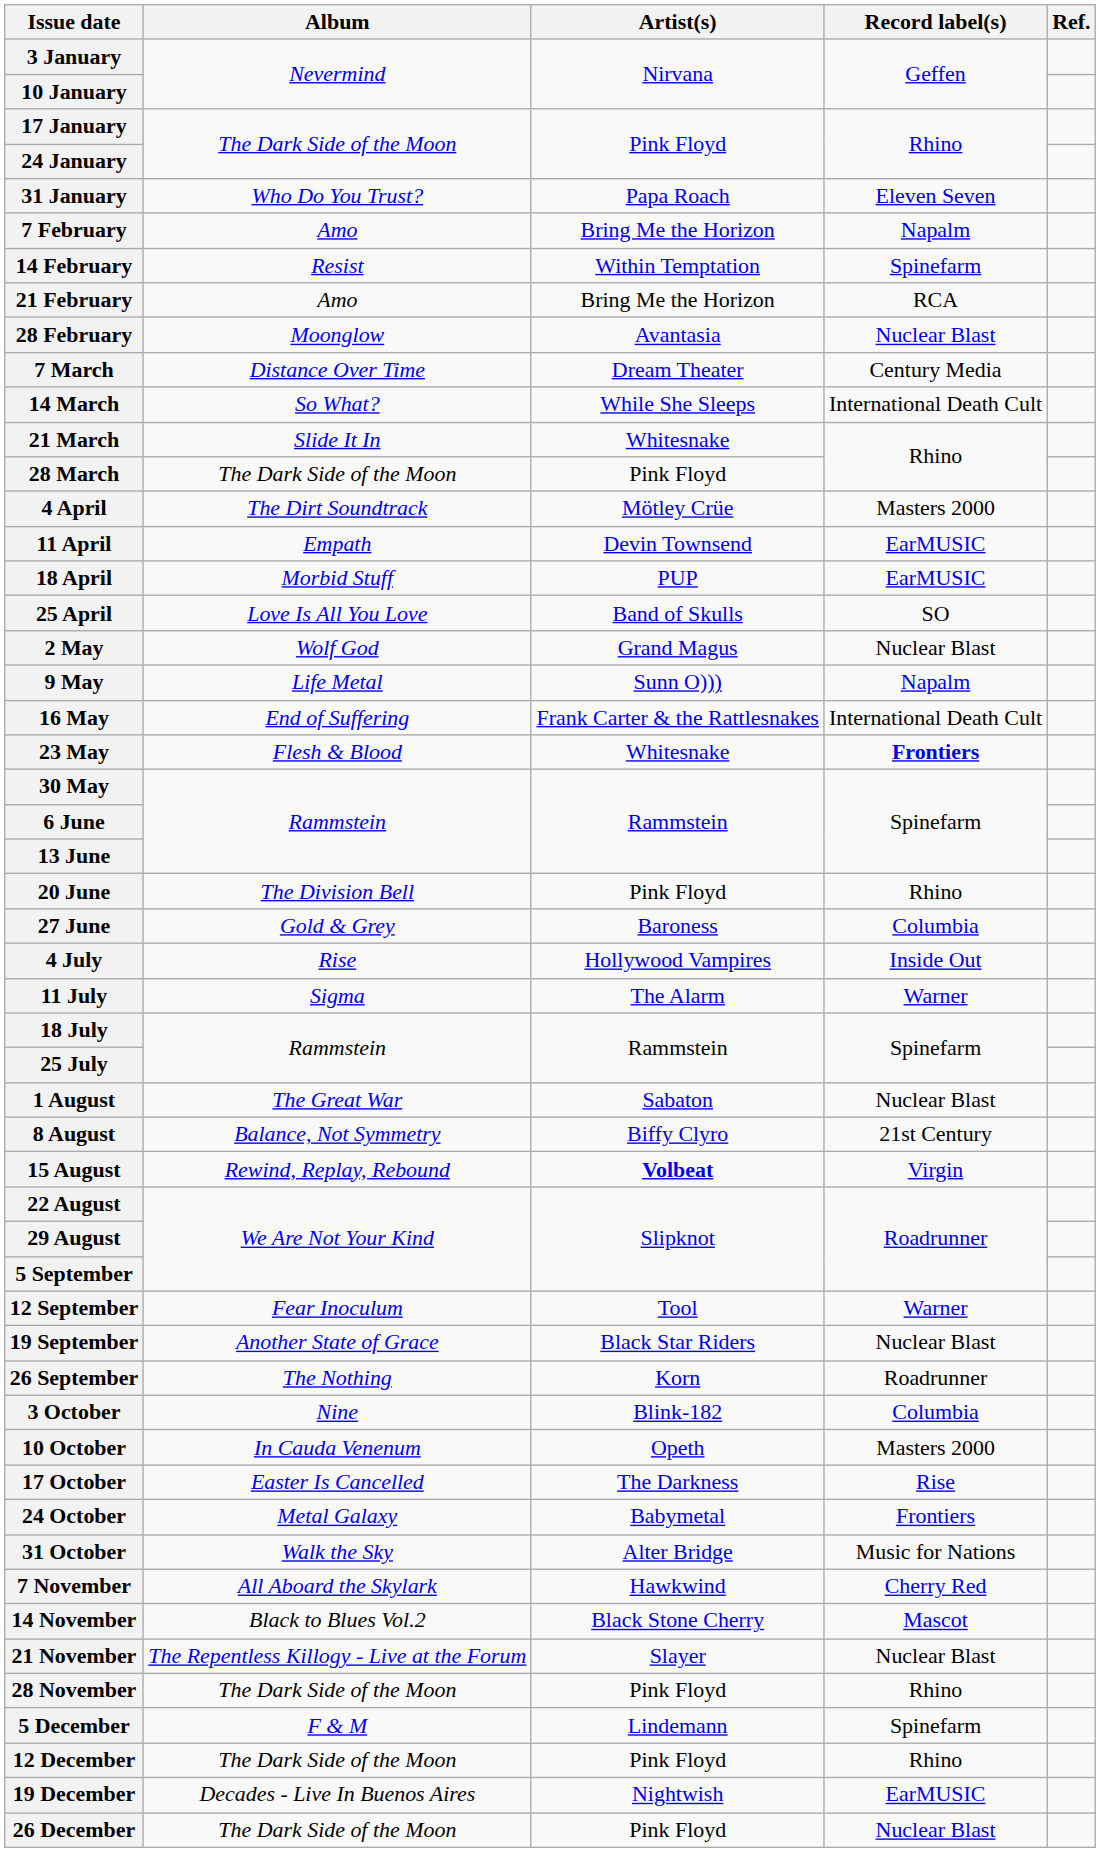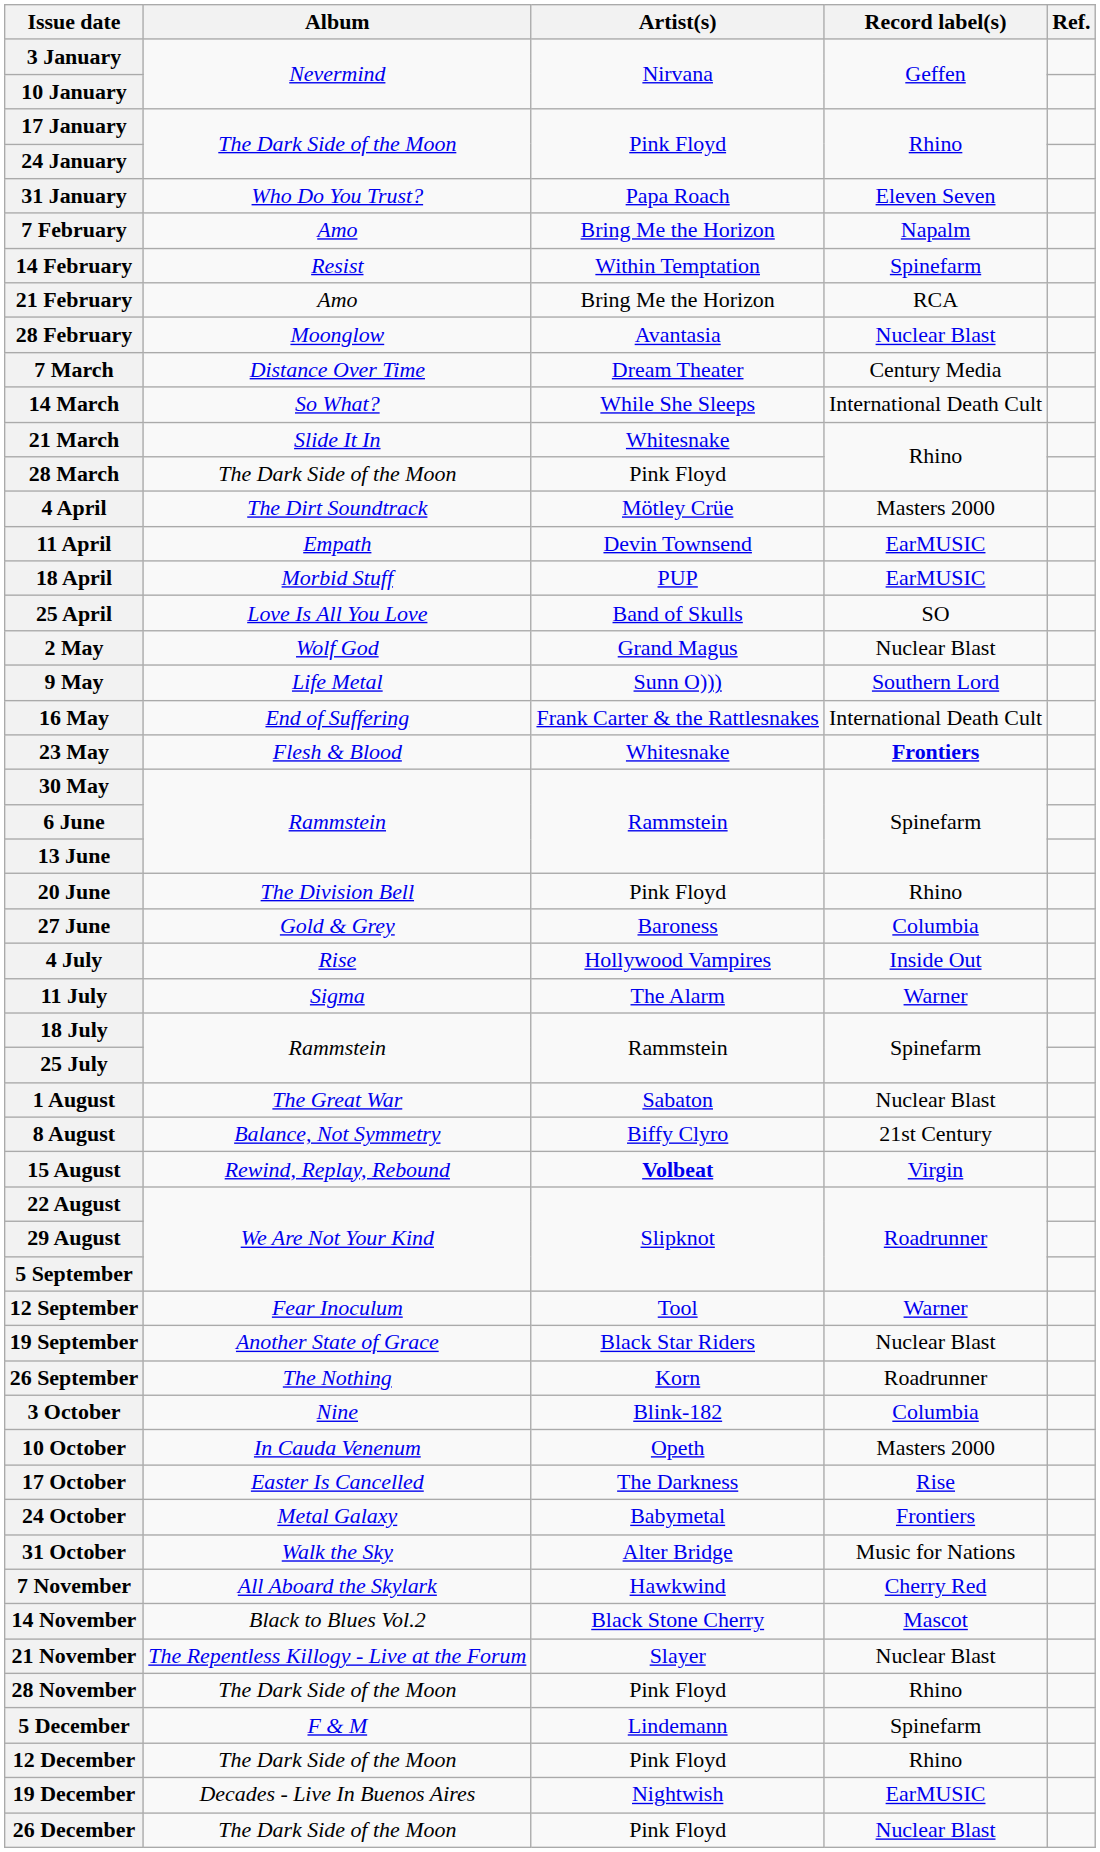9 May | Record label(s): Napalm -> Southern Lord
